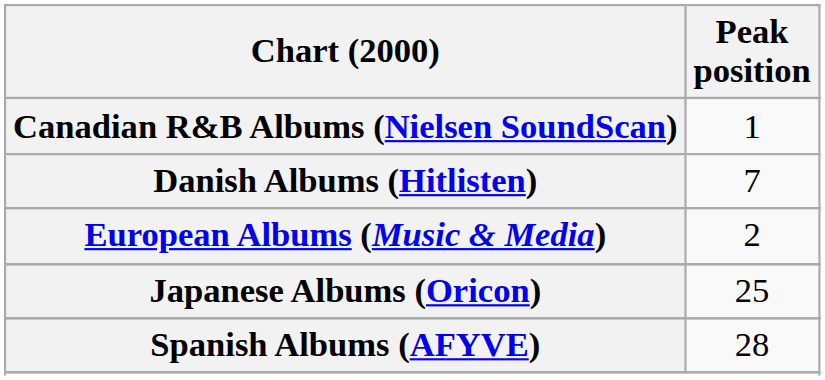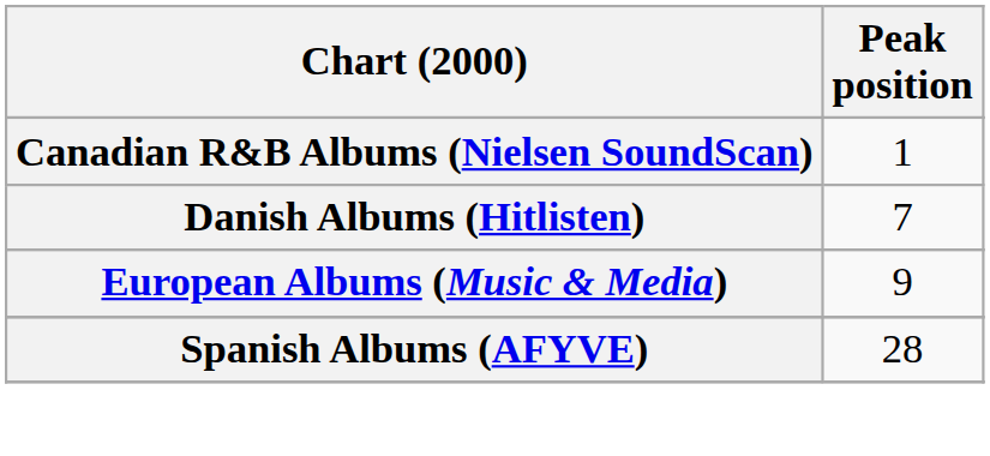European Albums (Music & Media) | Peak position: 2 -> 9
- row: Japanese Albums (Oricon) | 25
